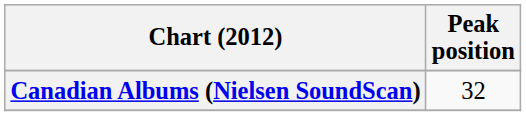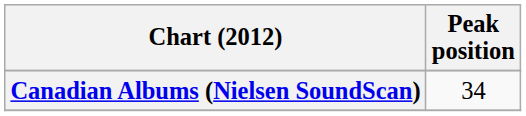Canadian Albums (Nielsen SoundScan) | Peak position: 32 -> 34
